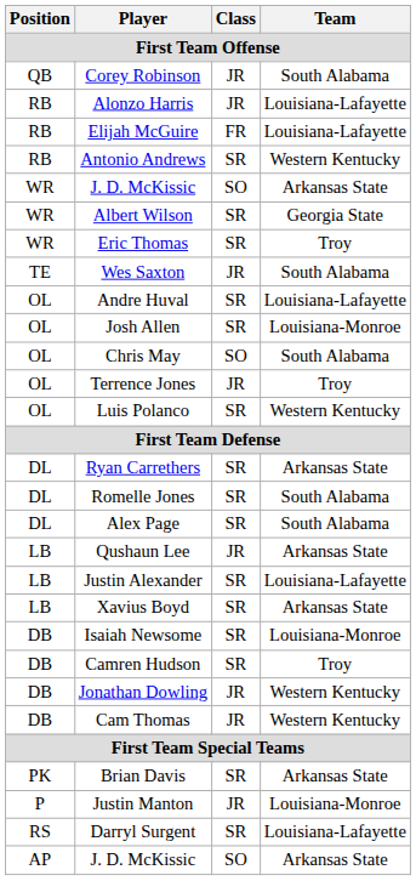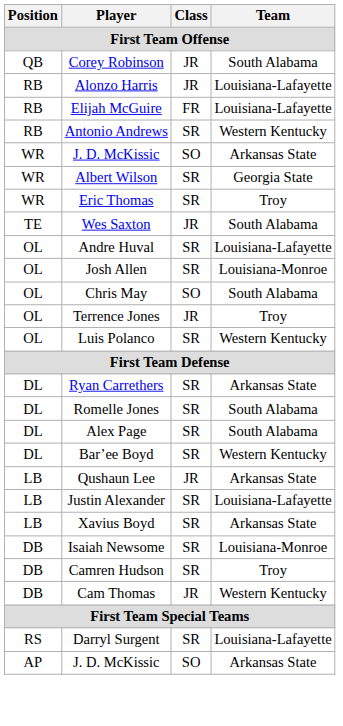+ row: DL | Bar’ee Boyd | SR | Western Kentucky
- row: DB | Jonathan Dowling | JR | Western Kentucky
- row: PK | Brian Davis | SR | Arkansas State
- row: P | Justin Manton | JR | Louisiana-Monroe
